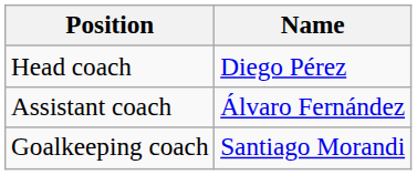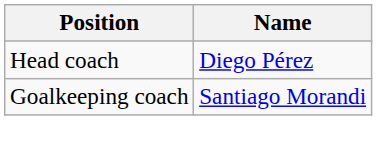- row: Assistant coach | Álvaro Fernández
